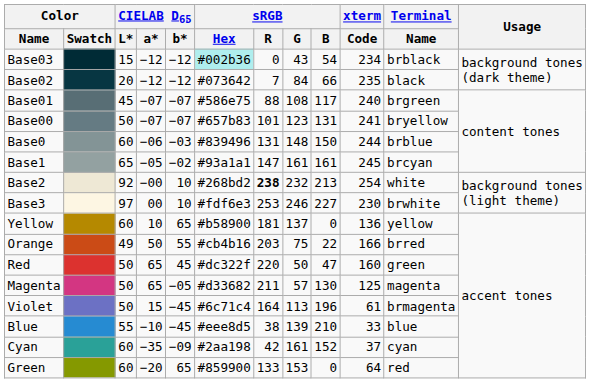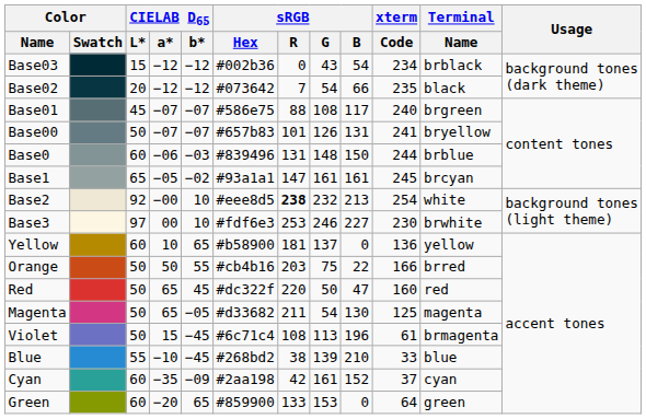Base03 | sRGB / Hex: paleturquoise background -> no background
Base02 | sRGB / G: 84 -> 54
Base00 | sRGB / G: 123 -> 126
Base2 | sRGB / Hex: #268bd2 -> #eee8d5
Orange | CIELAB D65 / L*: 49 -> 50
Red | Terminal / Name: green -> red
Magenta | sRGB / G: 57 -> 54
Violet | sRGB / R: 164 -> 108
Blue | sRGB / Hex: #eee8d5 -> #268bd2
Green | Terminal / Name: red -> green
